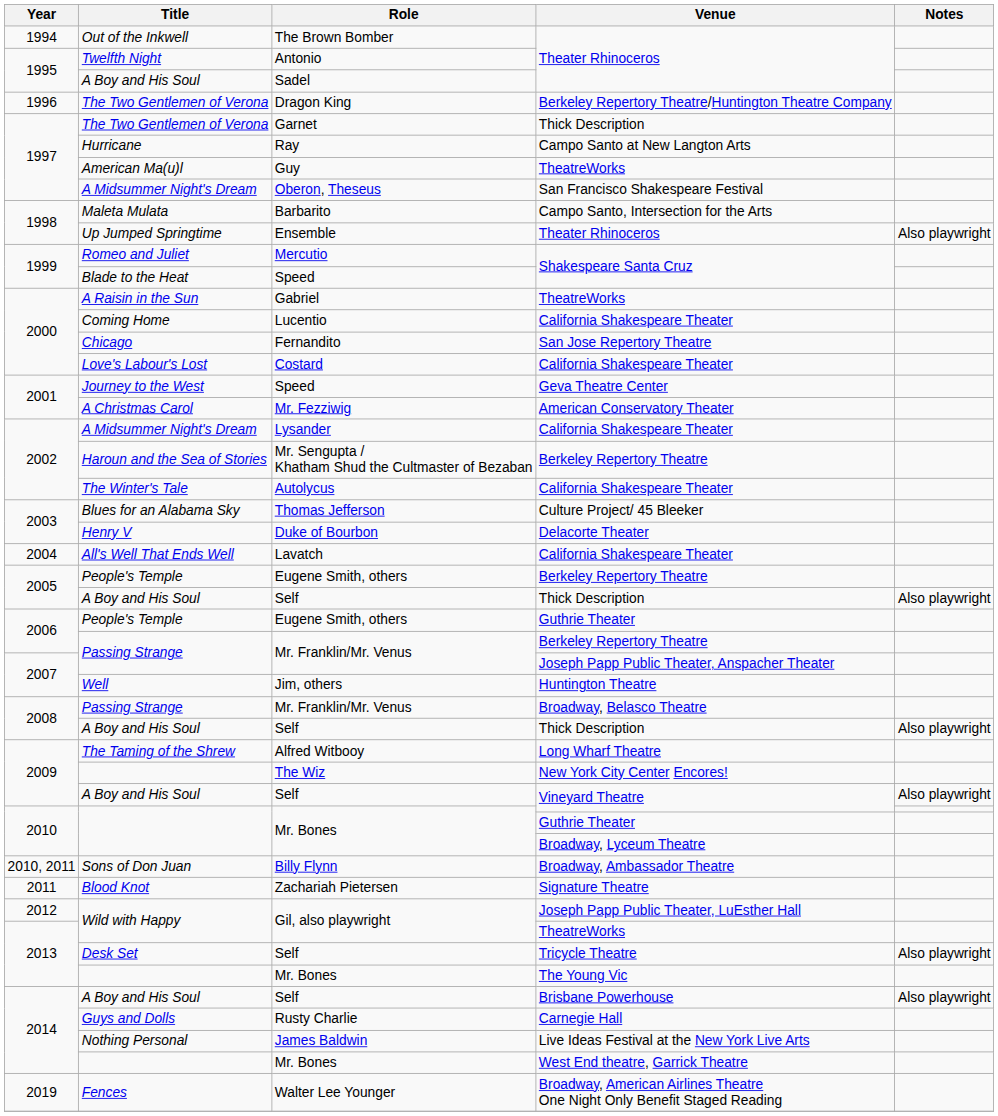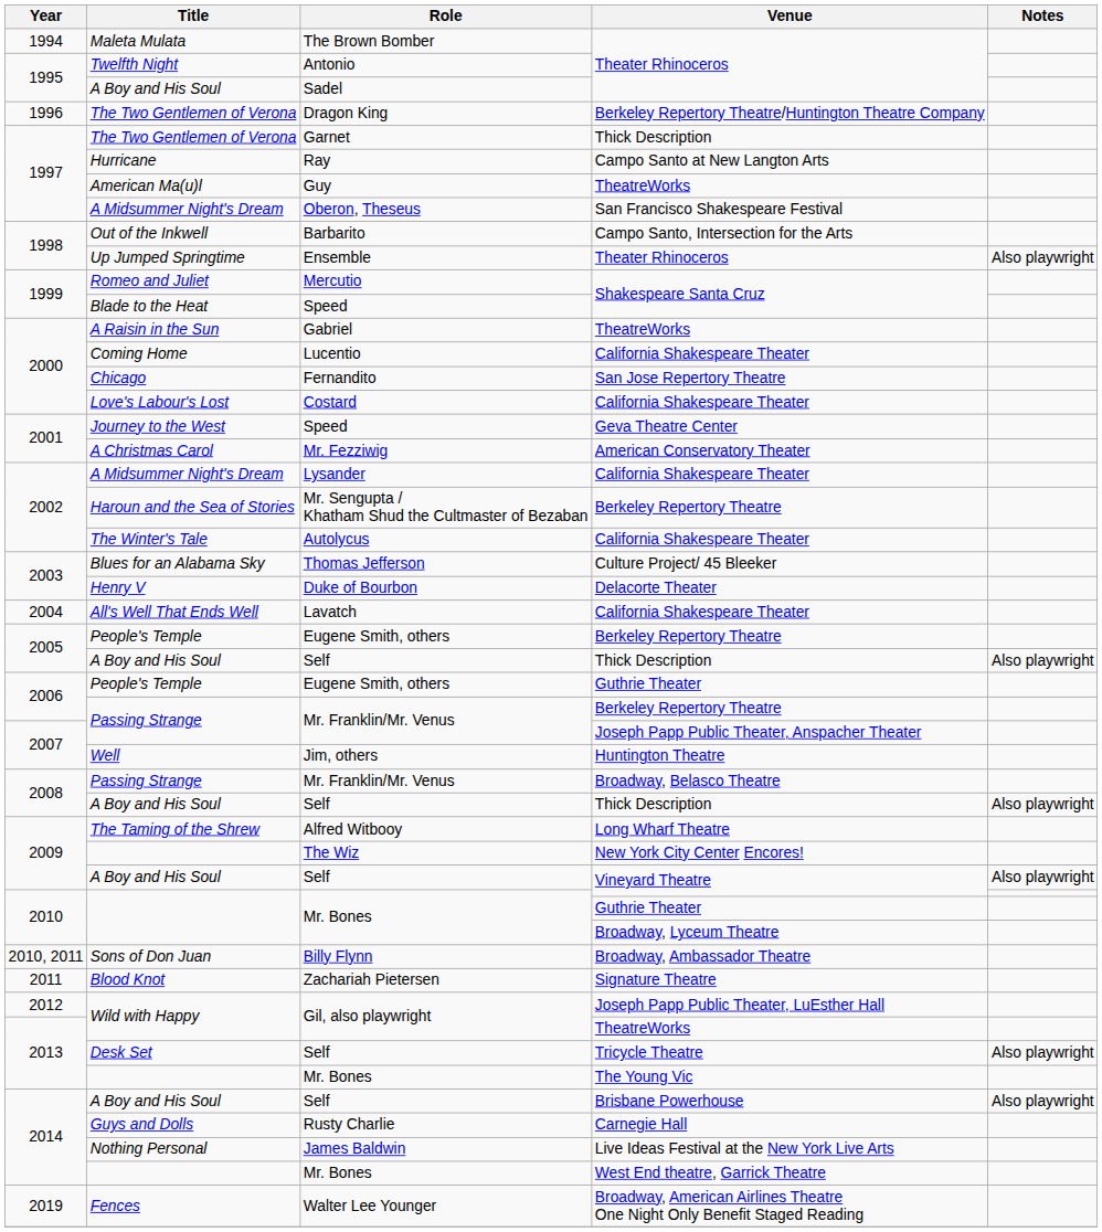The Brown Bomber | Title: Out of the Inkwell -> Maleta Mulata
Barbarito | Title: Maleta Mulata -> Out of the Inkwell
